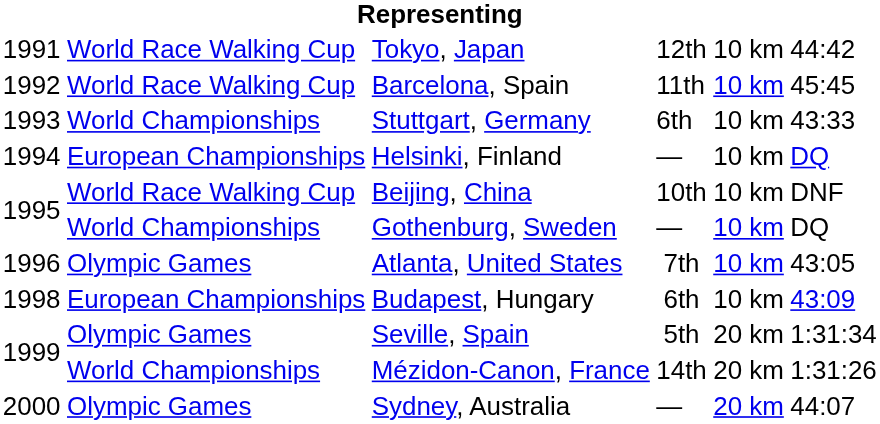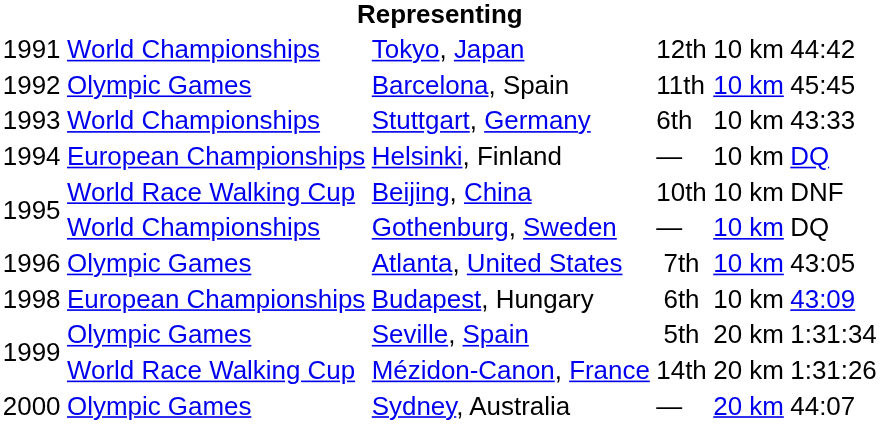Tokyo, Japan | column 2: World Race Walking Cup -> World Championships
Barcelona, Spain | column 2: World Race Walking Cup -> Olympic Games
Mézidon-Canon, France | column 2: World Championships -> World Race Walking Cup
